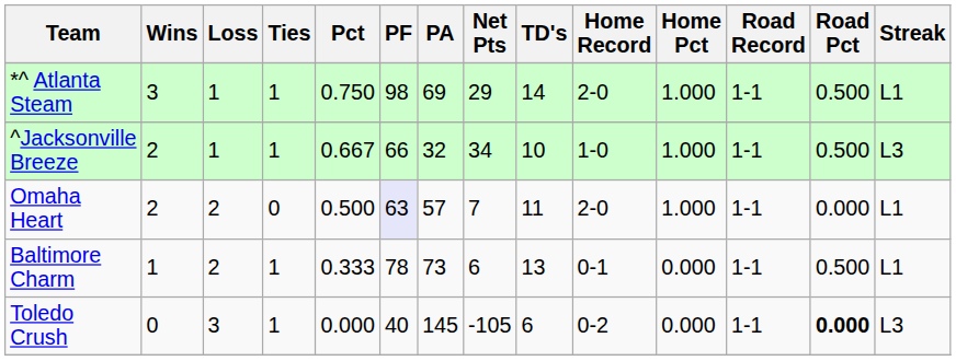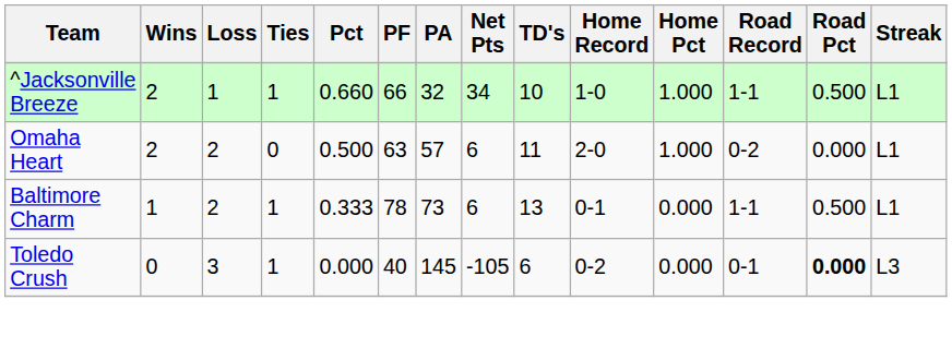- row: *^ Atlanta Steam | 3 | 1 | 1 | 0.750 | 98 | 69 | 29 | 14 | 2-0 | 1.000 | 1-1 | 0.500 | L1
^Jacksonville Breeze | Pct: 0.667 -> 0.660
^Jacksonville Breeze | Streak: L3 -> L1
Omaha Heart | PF: lavender background -> no background
Omaha Heart | Net Pts: 7 -> 6
Omaha Heart | Road Record: 1-1 -> 0-2
Toledo Crush | Road Record: 1-1 -> 0-1
